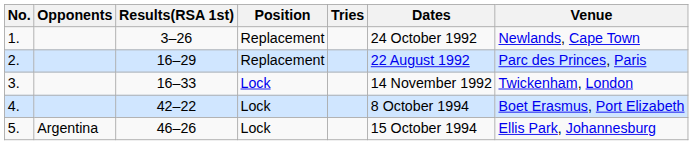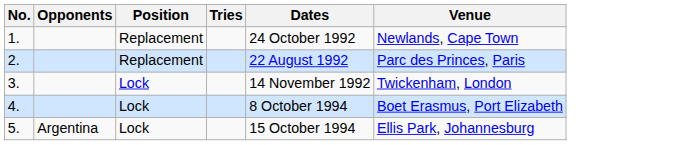- column: Results(RSA 1st) | 3–26 | 16–29 | 16–33 | 42–22 | 46–26
